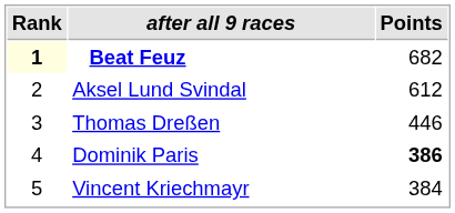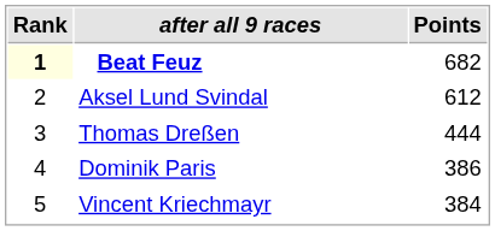Thomas Dreßen | Points: 446 -> 444
Dominik Paris | Points: bold -> normal
